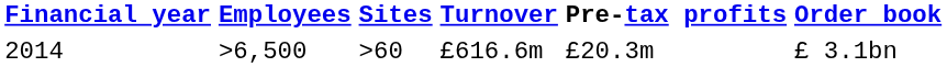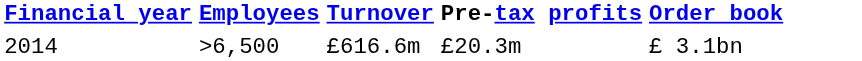- column: Sites | >60
